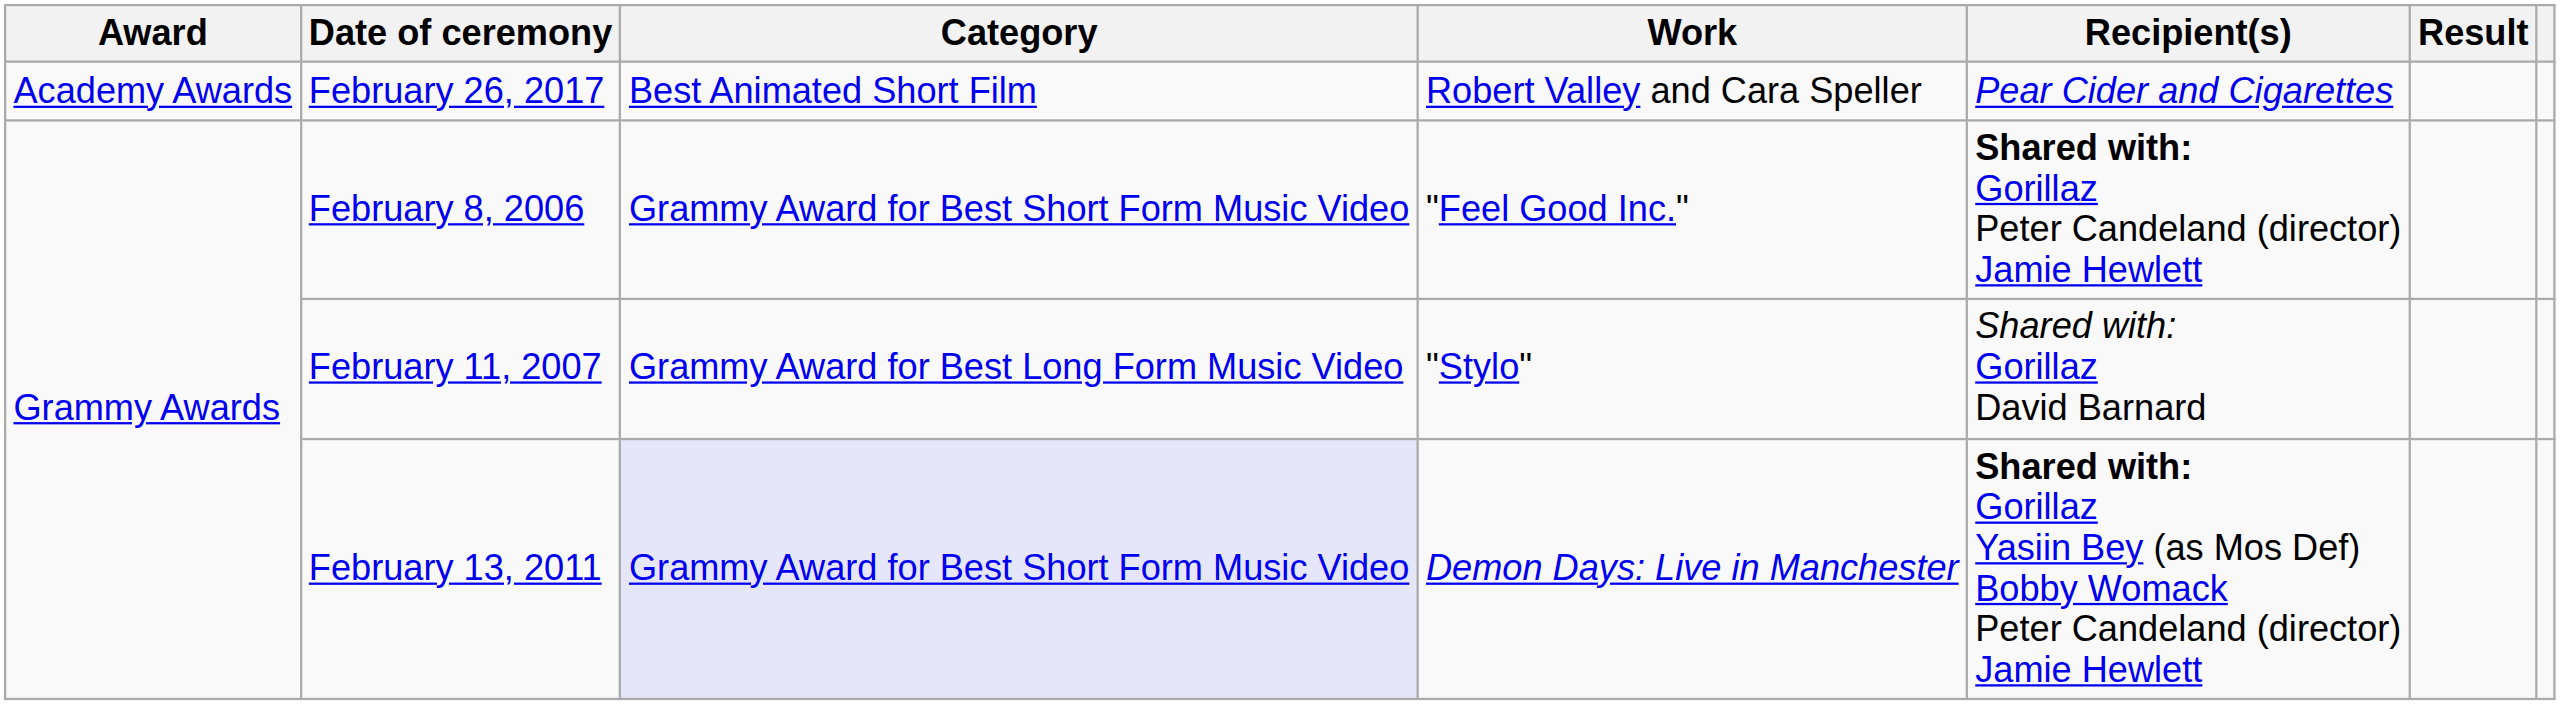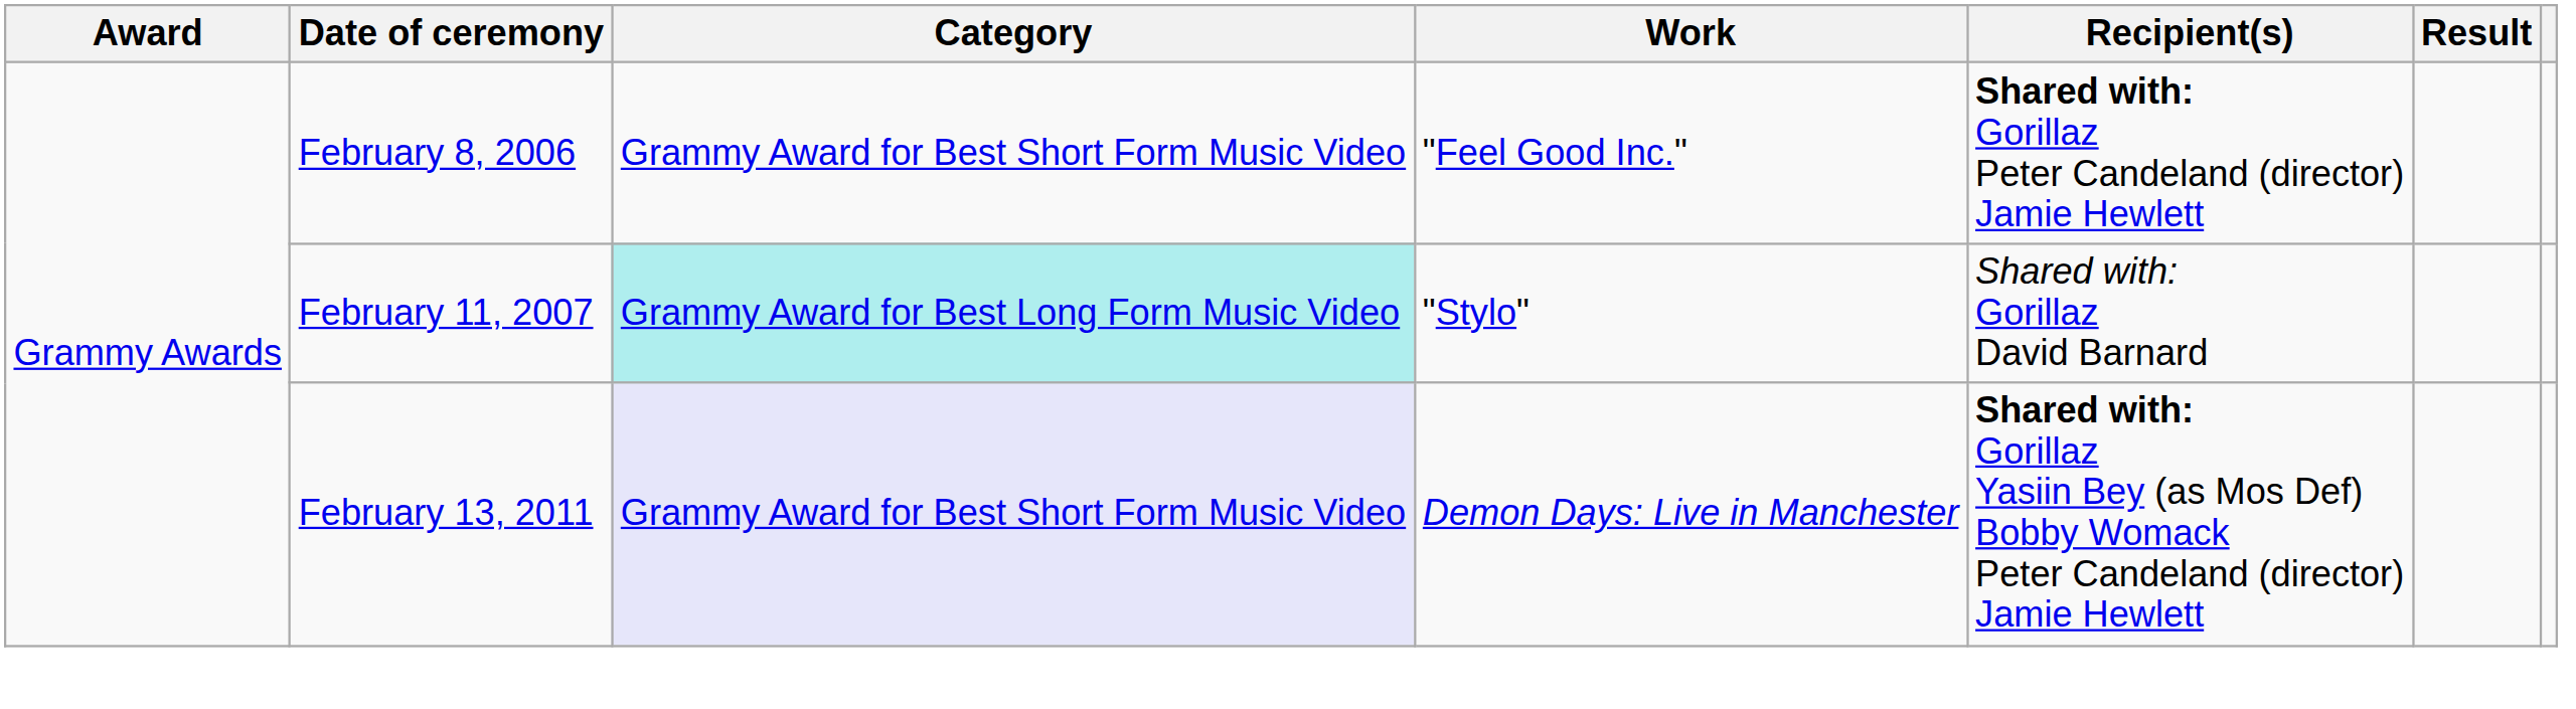- row: Academy Awards | February 26, 2017 | Best Animated Short Film | Robert Valley and Cara Speller | Pear Cider and Cigarettes
February 11, 2007 | Category: no background -> paleturquoise background
